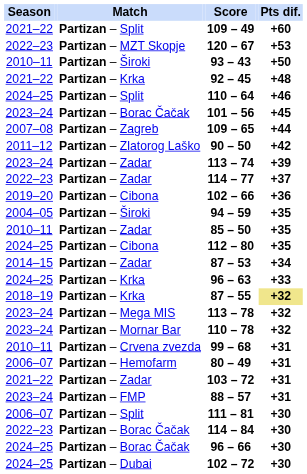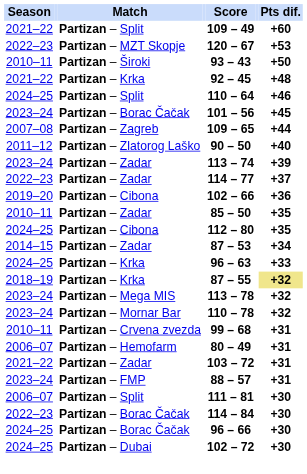Partizan – Zlatorog Laško | Pts dif.: +42 -> +40
- row: 2004–05 | Partizan – Široki | 94 – 59 | +35
